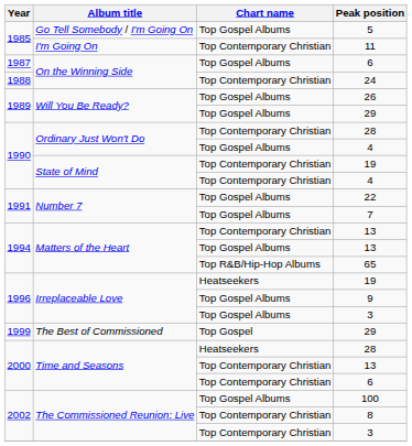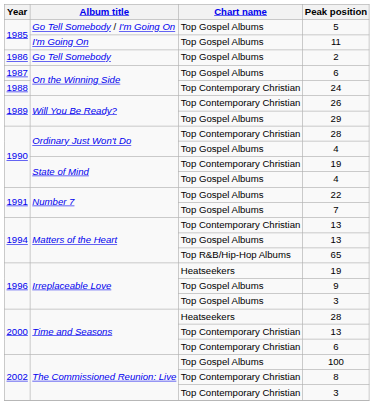11 | Chart name: Top Contemporary Christian -> Top Gospel Albums
+ row: 1986 | Go Tell Somebody | Top Gospel Albums | 2
26 | Chart name: Top Gospel Albums -> Top Contemporary Christian
State of Mind / 4 | Chart name: Top Contemporary Christian -> Top Gospel Albums
- row: 1999 | The Best of Commissioned | Top Gospel | 29
